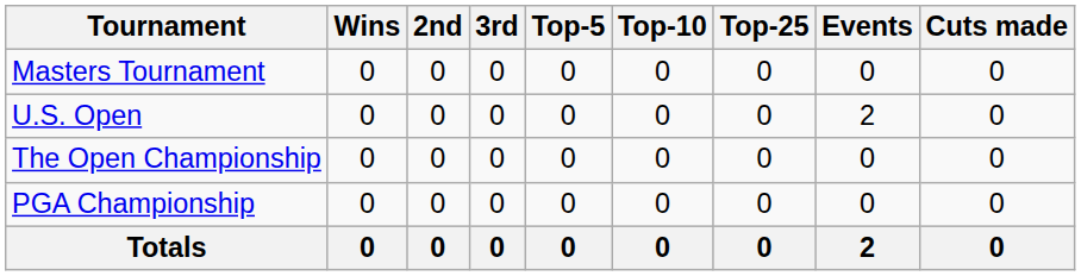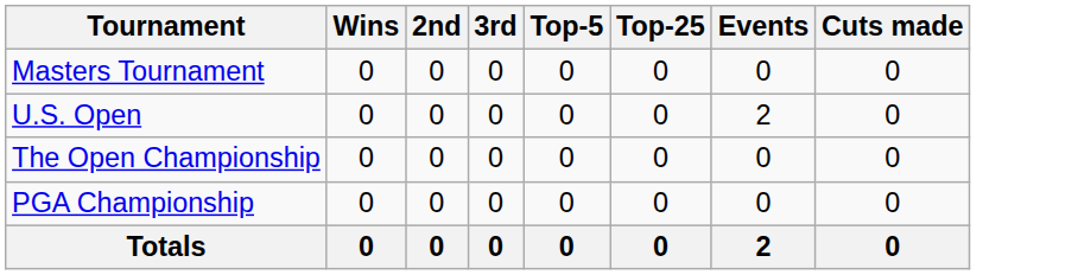- column: Top-10 | 0 | 0 | 0 | 0 | 0
